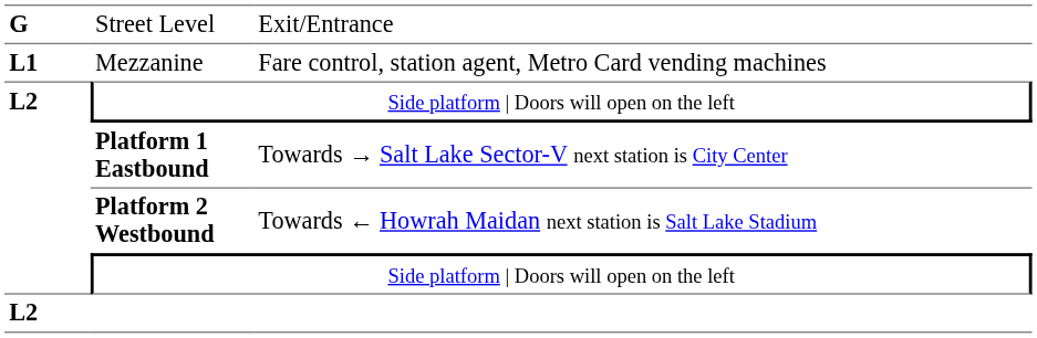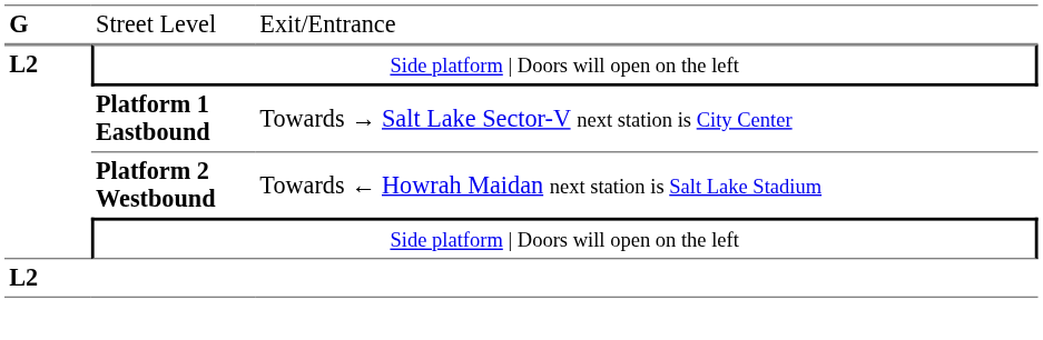- row: L1 | Mezzanine | Fare control, station agent, Metro Card vending machines
